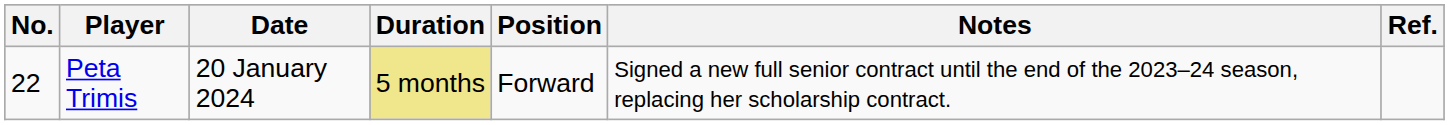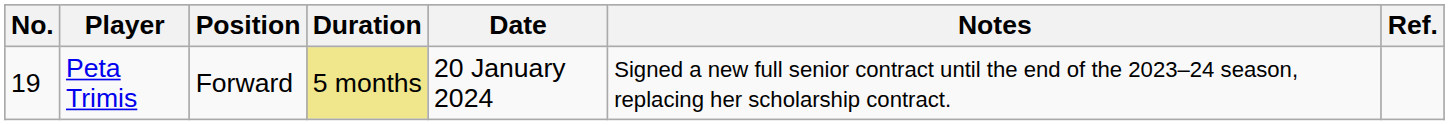columns swapped: Position <-> Date
Peta Trimis | No.: 22 -> 19
